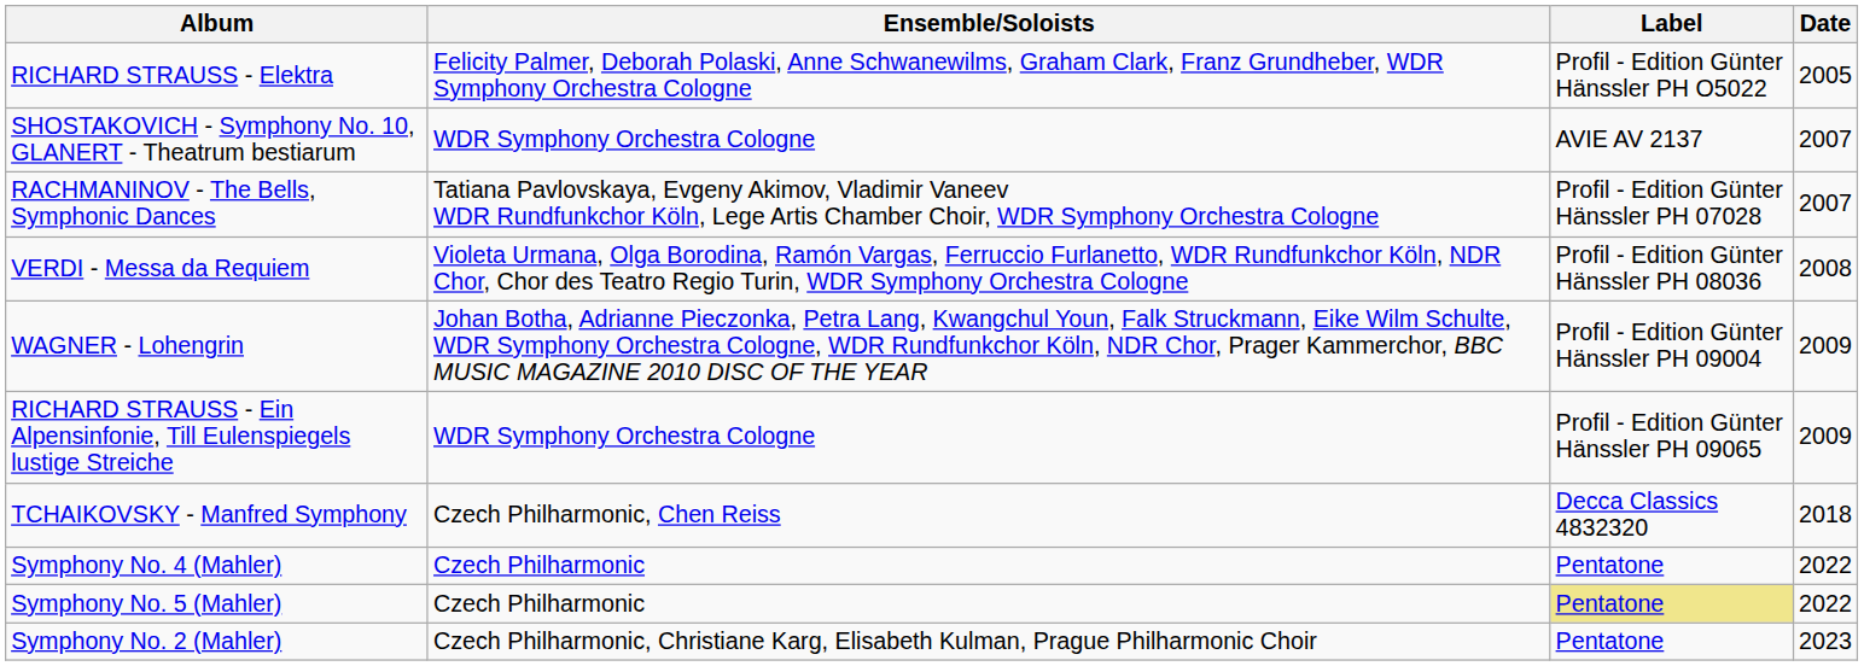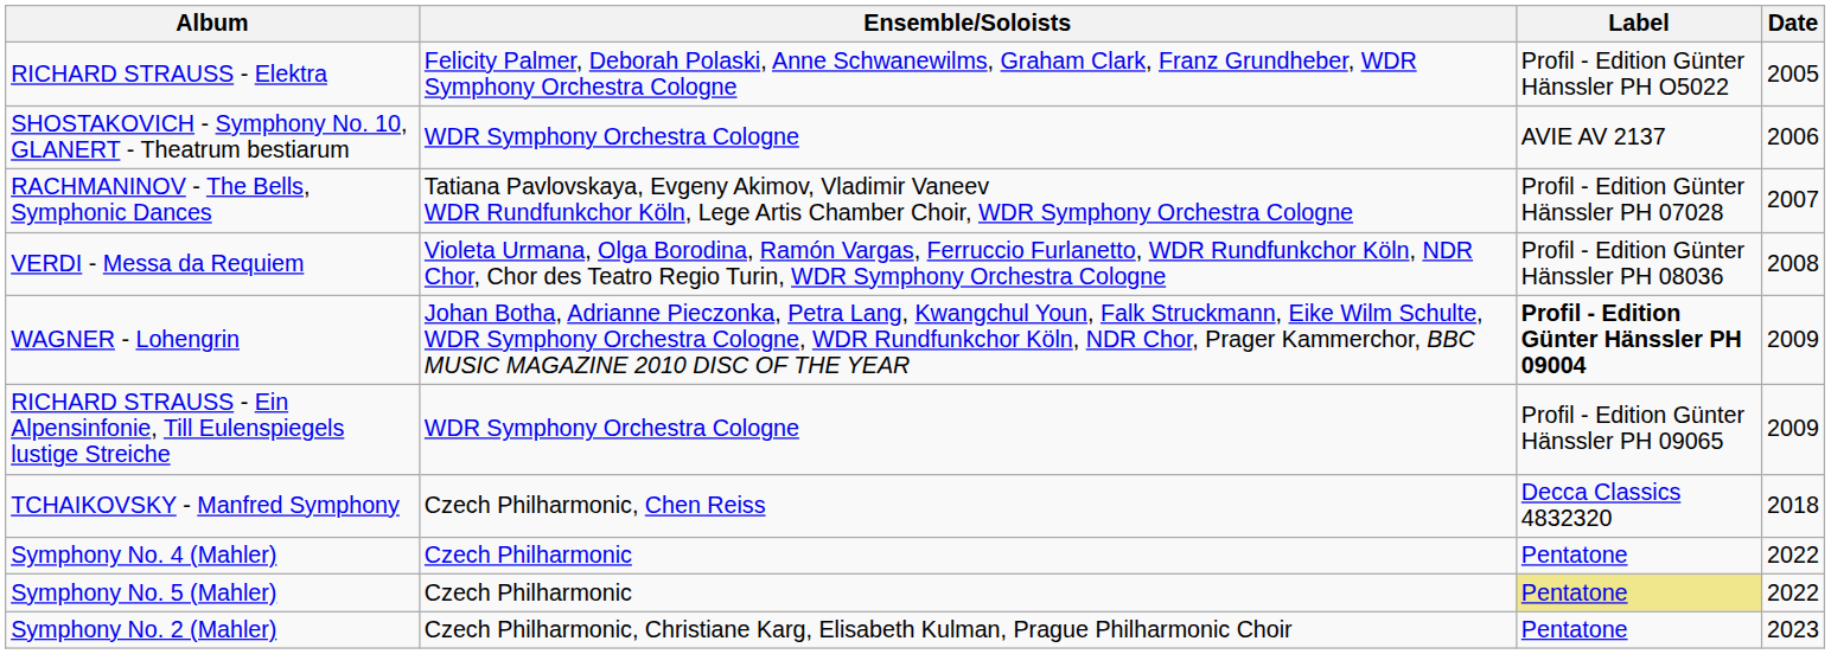SHOSTAKOVICH - Symphony No. 10, GLANERT - Theatrum bestiarum | Date: 2007 -> 2006
WAGNER - Lohengrin | Label: normal -> bold
